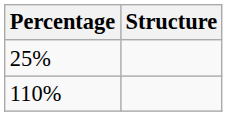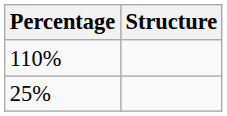rows swapped: 25% <-> 110%
